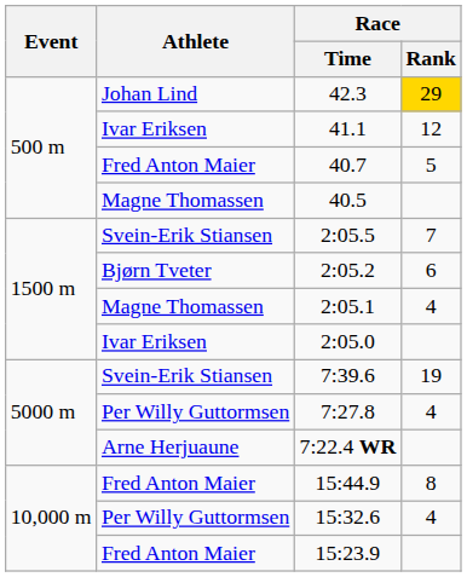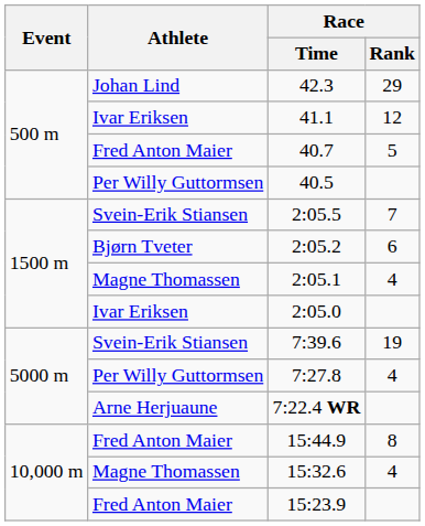42.3 | Race / Rank: gold background -> no background
40.5 | Athlete: Magne Thomassen -> Per Willy Guttormsen
15:32.6 | Athlete: Per Willy Guttormsen -> Magne Thomassen
